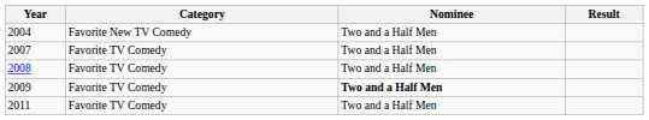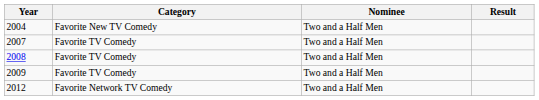2009 | Nominee: bold -> normal
- row: 2011 | Favorite TV Comedy | Two and a Half Men
+ row: 2012 | Favorite Network TV Comedy | Two and a Half Men
